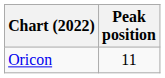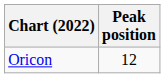Oricon | Peak position: 11 -> 12
